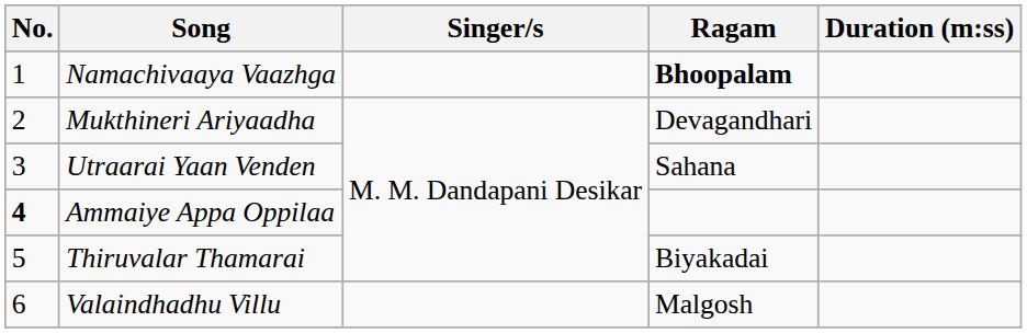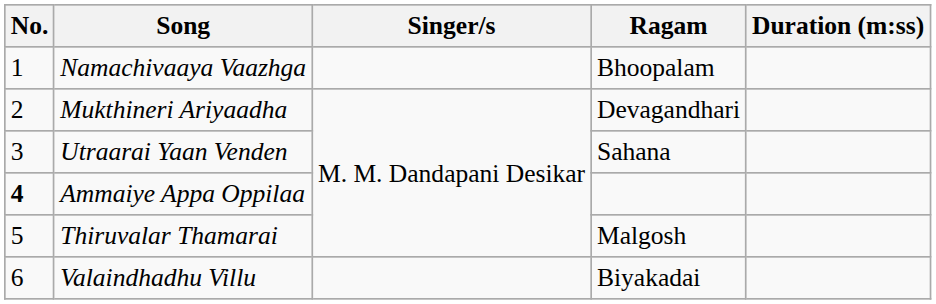Namachivaaya Vaazhga | Ragam: bold -> normal
Thiruvalar Thamarai | Ragam: Biyakadai -> Malgosh
Valaindhadhu Villu | Ragam: Malgosh -> Biyakadai
